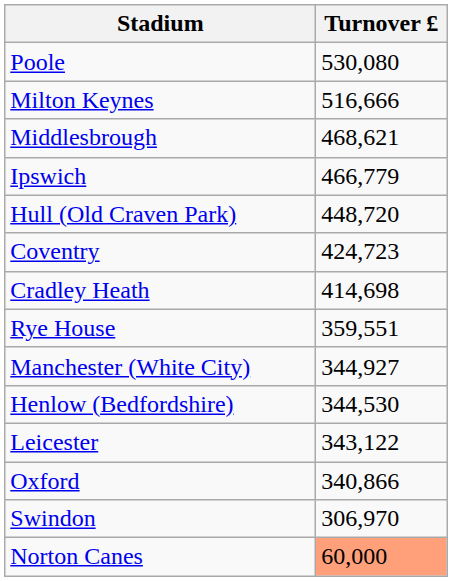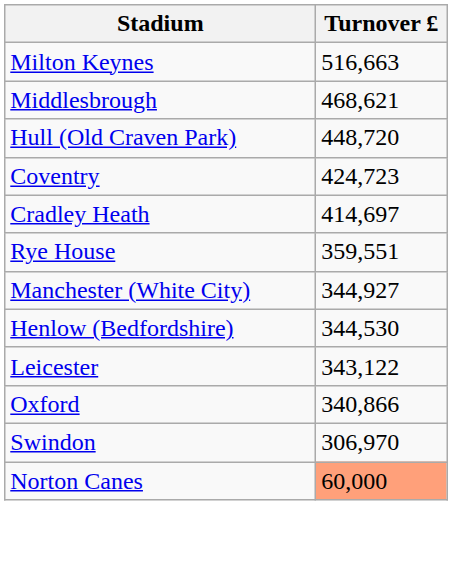- row: Poole | 530,080
Milton Keynes | Turnover £: 516,666 -> 516,663
- row: Ipswich | 466,779
Cradley Heath | Turnover £: 414,698 -> 414,697
